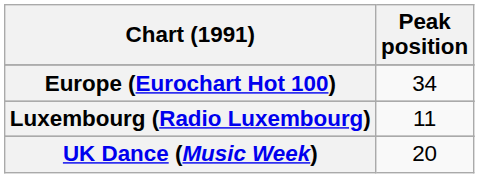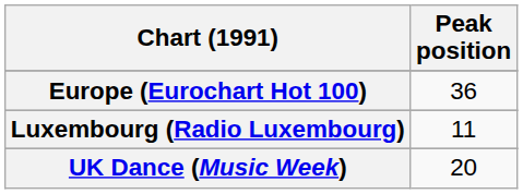Europe (Eurochart Hot 100) | Peak position: 34 -> 36
